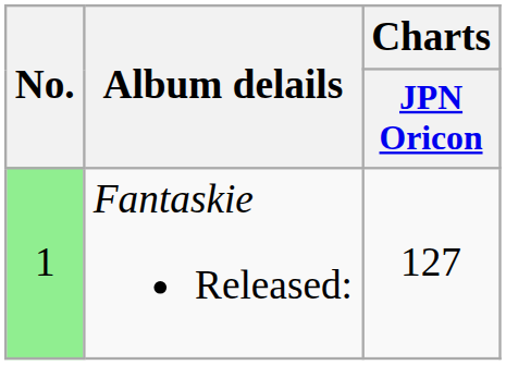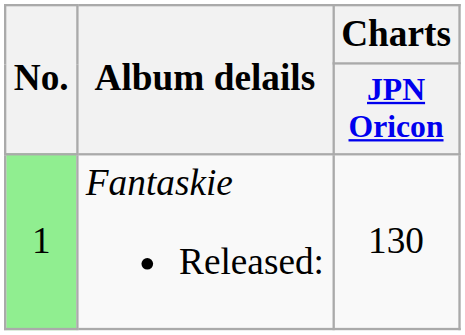Fantaskie Released: | Charts / JPN Oricon: 127 -> 130
